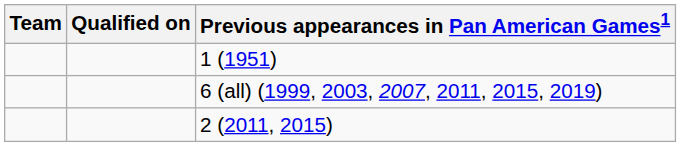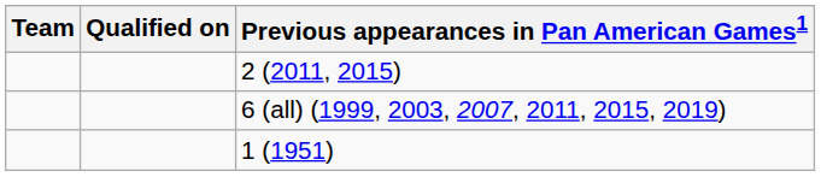rows swapped: 1 (1951) <-> 2 (2011, 2015)
